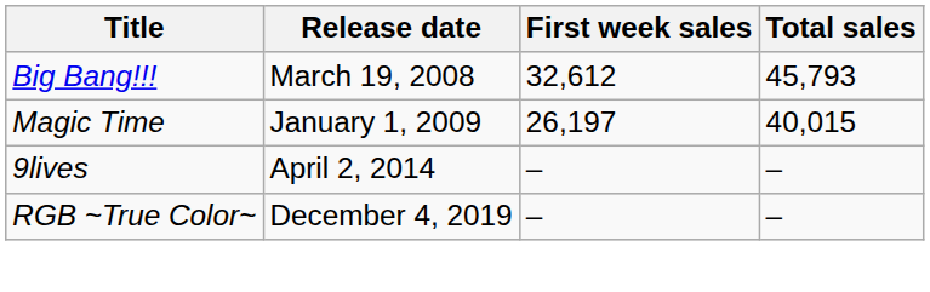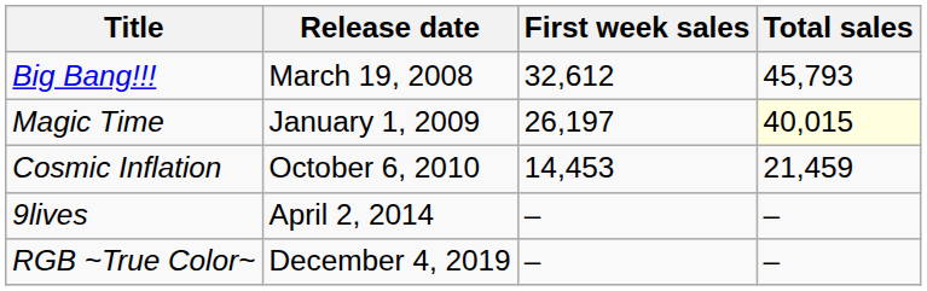Magic Time | Total sales: no background -> lightyellow background
+ row: Cosmic Inflation | October 6, 2010 | 14,453 | 21,459
